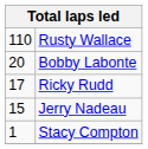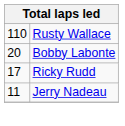Jerry Nadeau | column 1: 15 -> 11
- row: 1 | Stacy Compton
